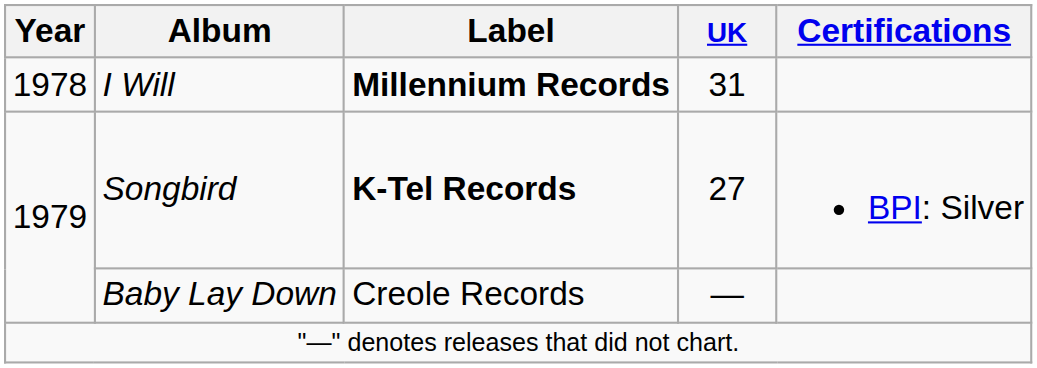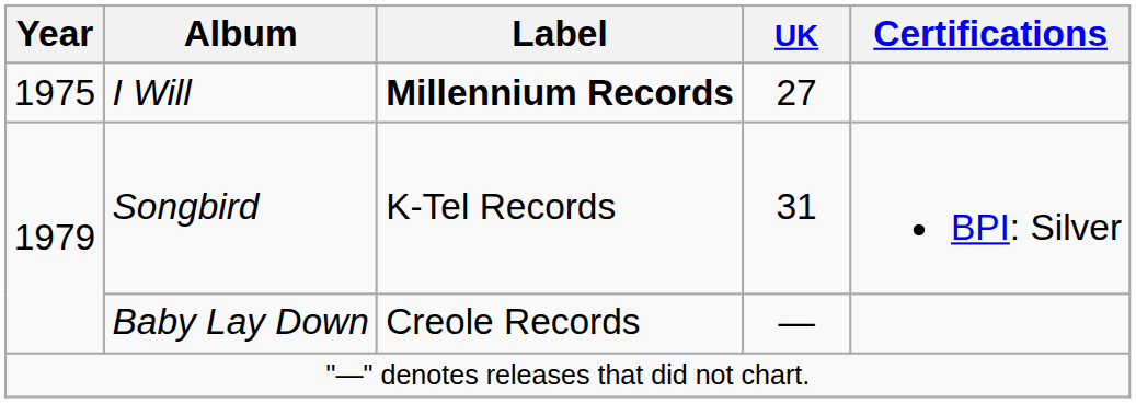I Will | Year: 1978 -> 1975
I Will | UK: 31 -> 27
Songbird | Label: bold -> normal
Songbird | UK: 27 -> 31
